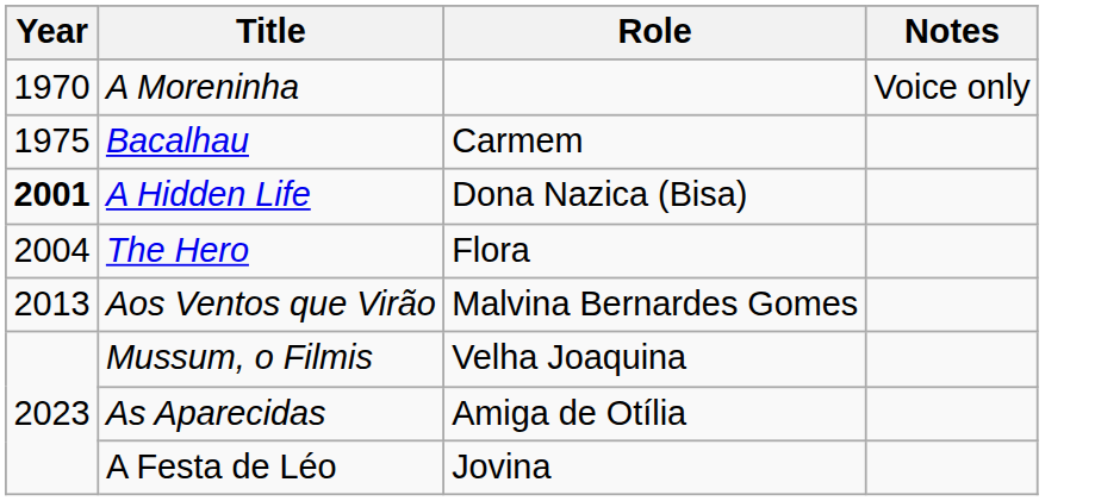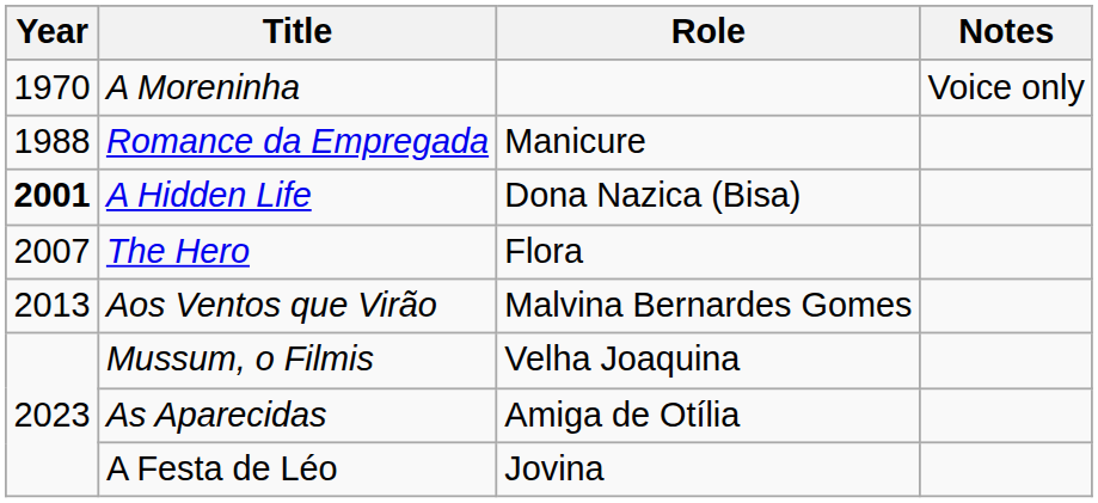- row: 1975 | Bacalhau | Carmem
+ row: 1988 | Romance da Empregada | Manicure
The Hero | Year: 2004 -> 2007
